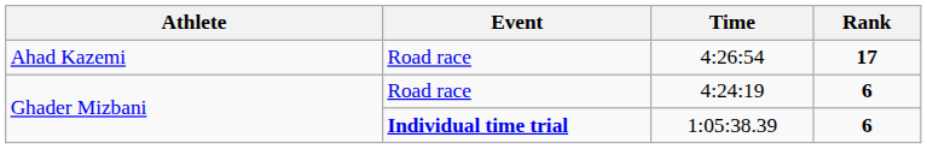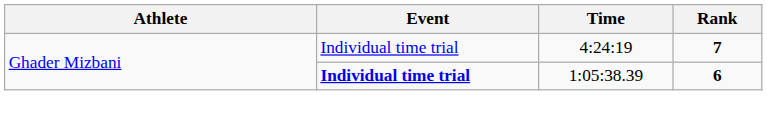- row: Ahad Kazemi | Road race | 4:26:54 | 17
4:24:19 | Event: Road race -> Individual time trial
4:24:19 | Rank: 6 -> 7
